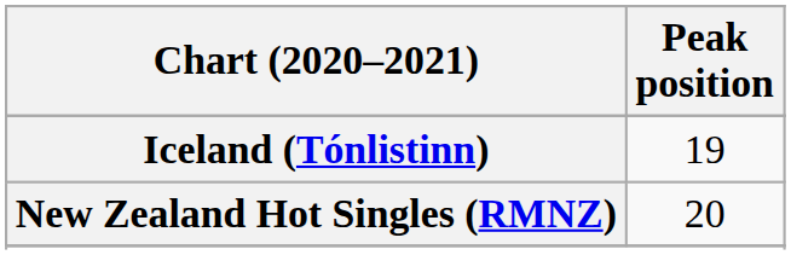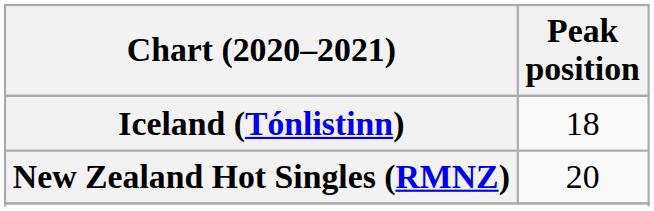Iceland (Tónlistinn) | Peak position: 19 -> 18
